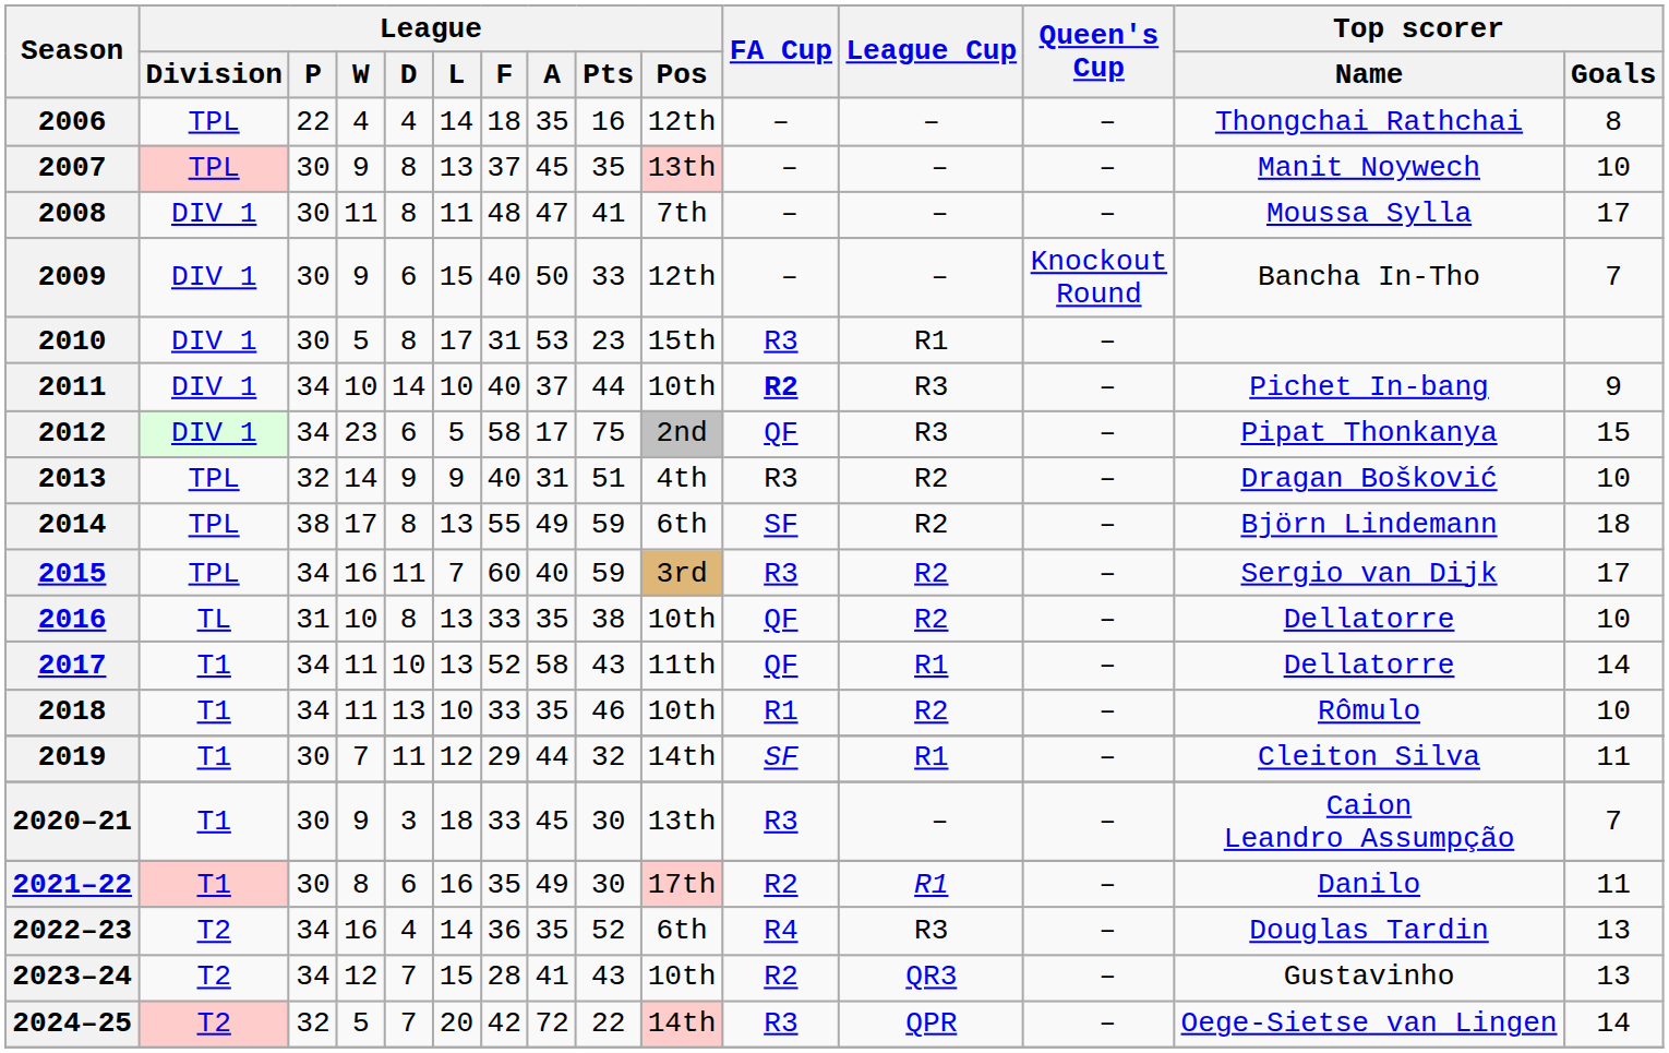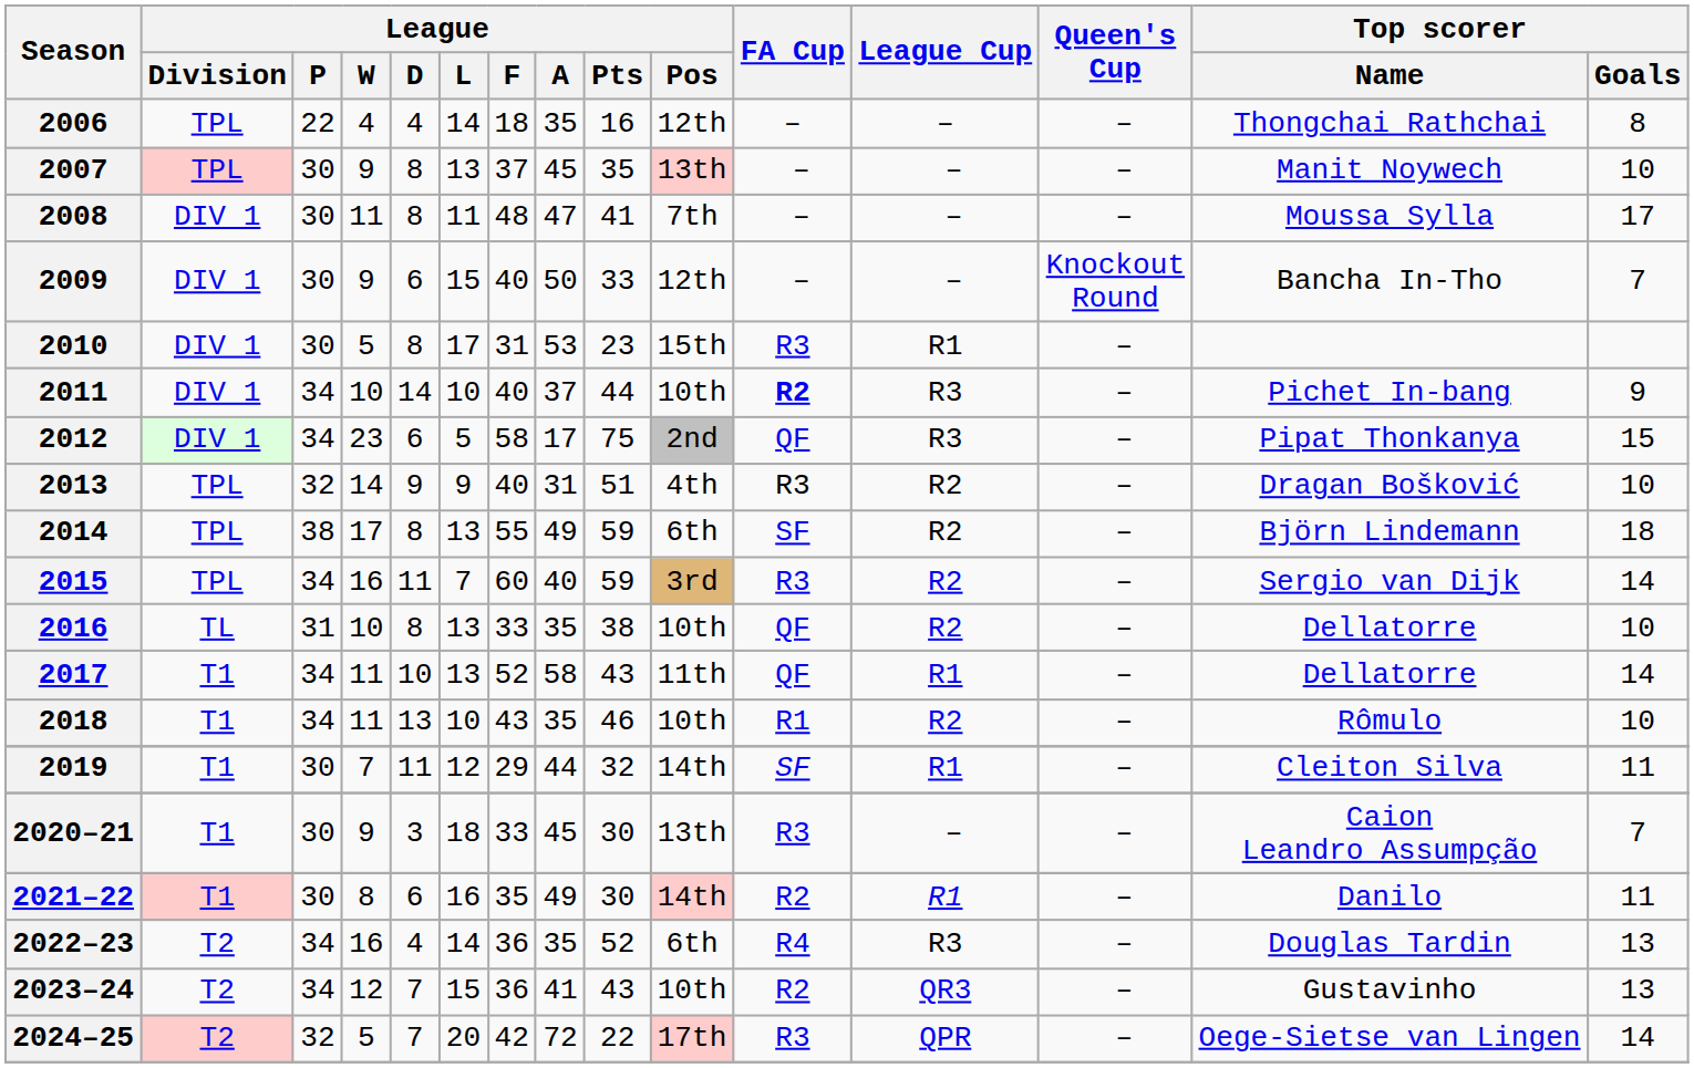2015 | Top scorer / Goals: 17 -> 14
2018 | League / F: 33 -> 43
2021–22 | League / Pos: 17th -> 14th
2023–24 | League / F: 28 -> 36
2024–25 | League / Pos: 14th -> 17th
